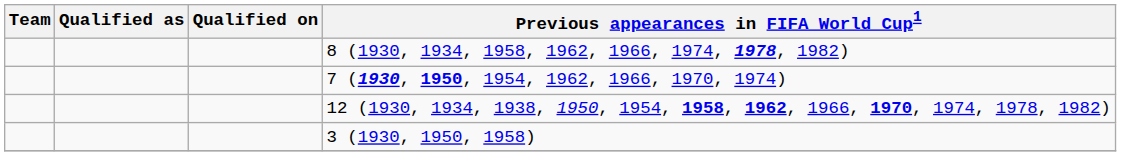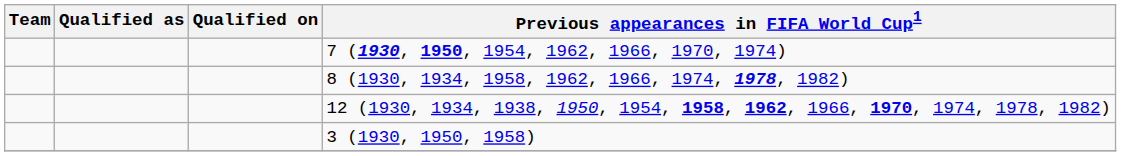rows swapped: 8 (1930, 1934, 1958, 1962, 1966, 1974, 1978, 1982) <-> 7 (1930, 1950, 1954, 1962, 1966, 1970, 1974)
